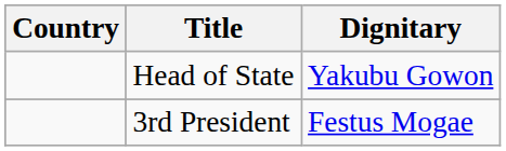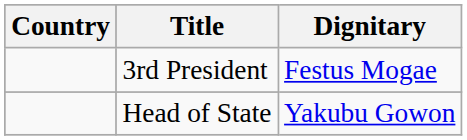rows swapped: 3rd President <-> Head of State
